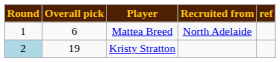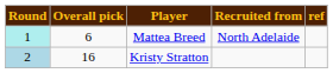Mattea Breed | Round: no background -> paleturquoise background
Kristy Stratton | Overall pick: 19 -> 16
